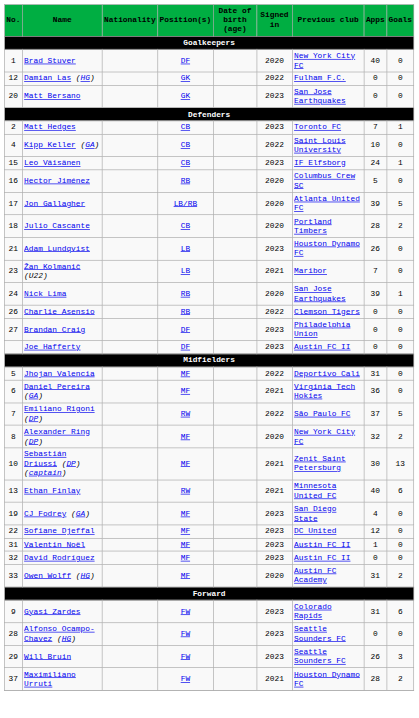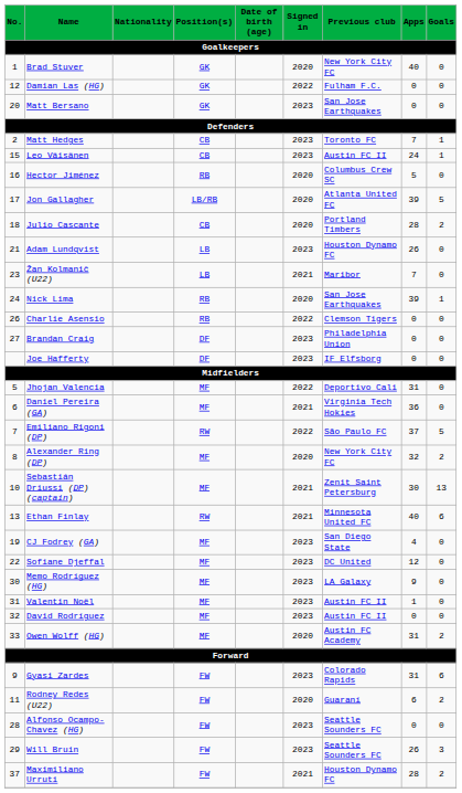Brad Stuver | Position(s): DF -> GK
- row: 4 | Kipp Keller (GA) | CB | 2022 | Saint Louis University | 10 | 0
Leo Väisänen | Previous club: IF Elfsborg -> Austin FC II
Joe Hafferty | Previous club: Austin FC II -> IF Elfsborg
+ row: 30 | Memo Rodríguez (HG) | MF | 2023 | LA Galaxy | 9 | 0
+ row: 11 | Rodney Redes (U22) | FW | 2020 | Guaraní | 6 | 2
